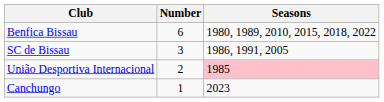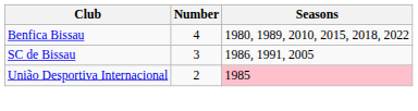Benfica Bissau | Number: 6 -> 4
- row: Canchungo | 1 | 2023
